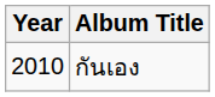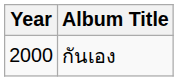กันเอง | Year: 2010 -> 2000
